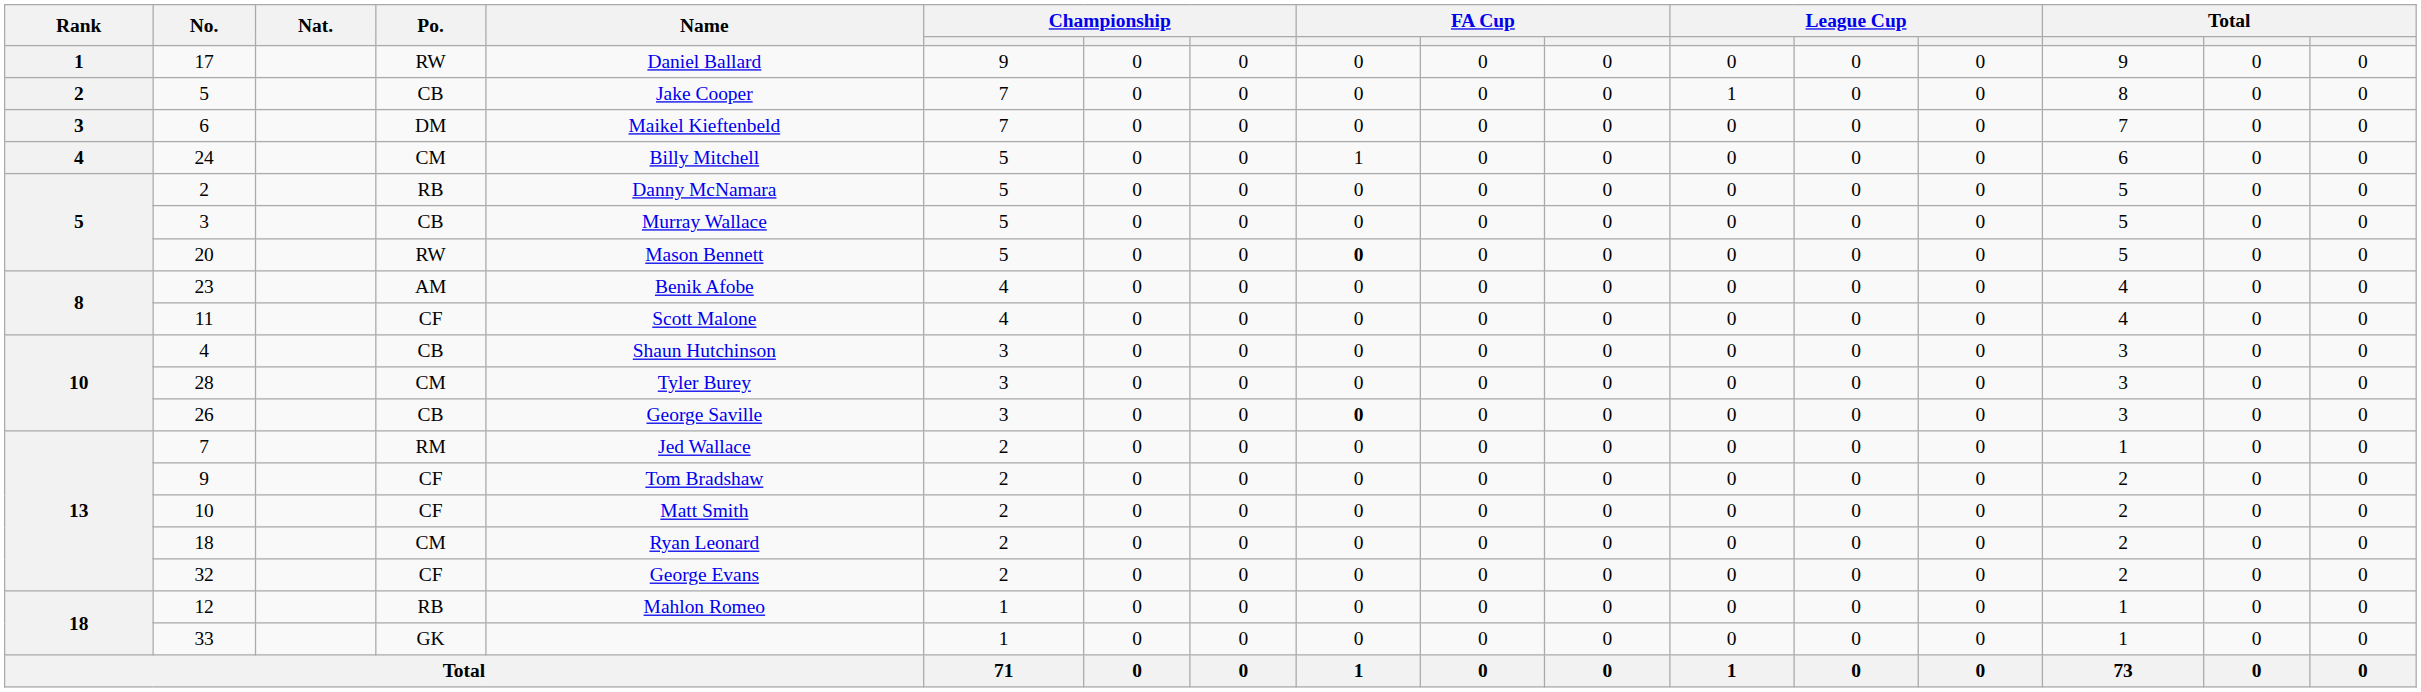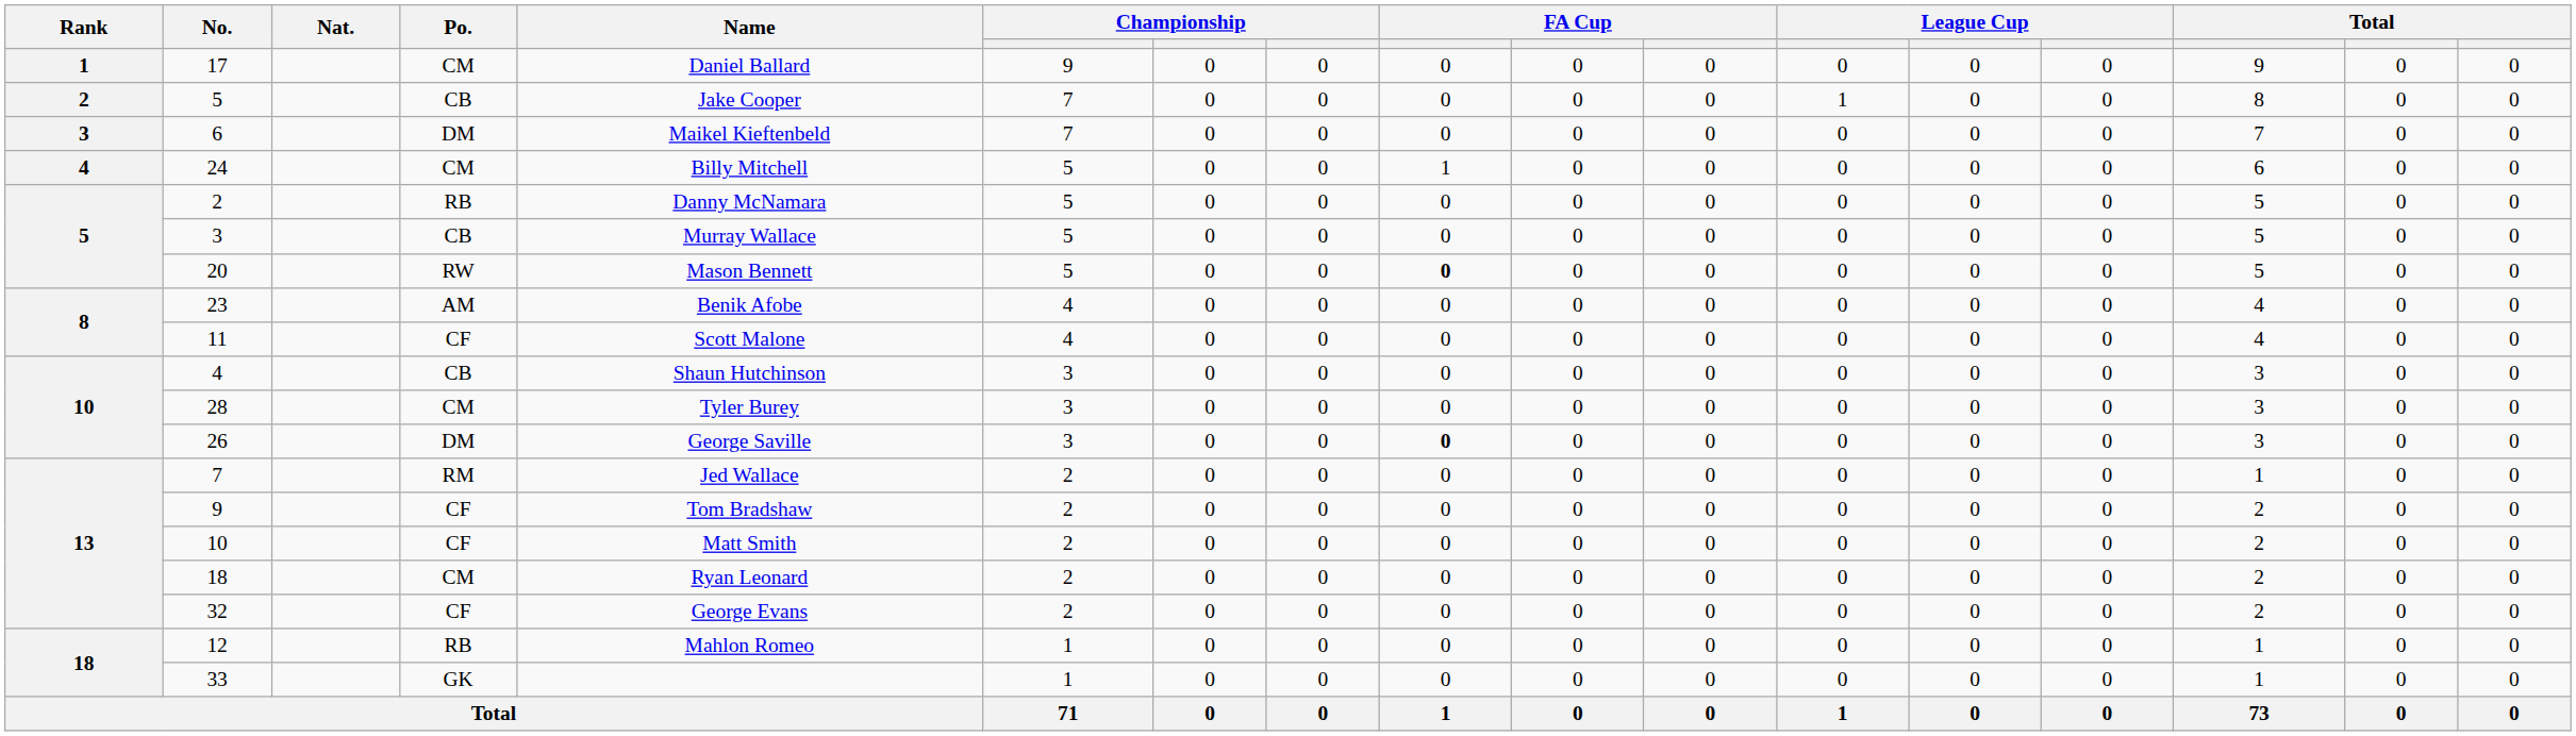17 | Po.: RW -> CM
26 | Po.: CB -> DM
